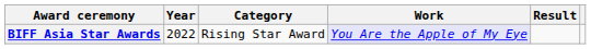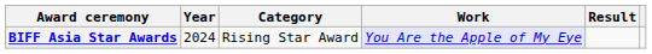BIFF Asia Star Awards | Year: 2022 -> 2024
